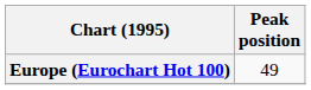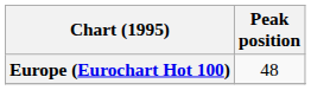Europe (Eurochart Hot 100) | Peak position: 49 -> 48
